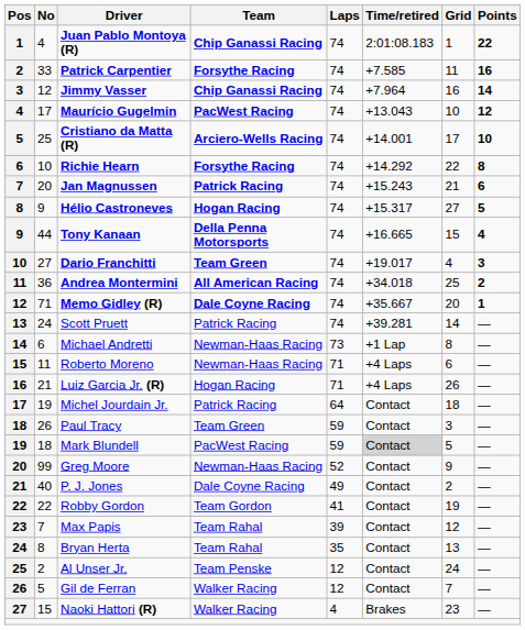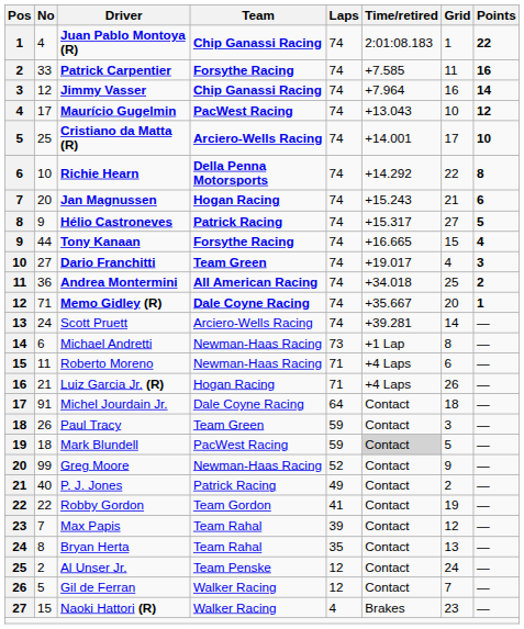Richie Hearn | Team: Forsythe Racing -> Della Penna Motorsports
Jan Magnussen | Team: Patrick Racing -> Hogan Racing
Hélio Castroneves | Team: Hogan Racing -> Patrick Racing
Tony Kanaan | Team: Della Penna Motorsports -> Forsythe Racing
Scott Pruett | Team: Patrick Racing -> Arciero-Wells Racing
Michel Jourdain Jr. | No: 19 -> 91
Michel Jourdain Jr. | Team: Patrick Racing -> Dale Coyne Racing
P. J. Jones | Team: Dale Coyne Racing -> Patrick Racing
